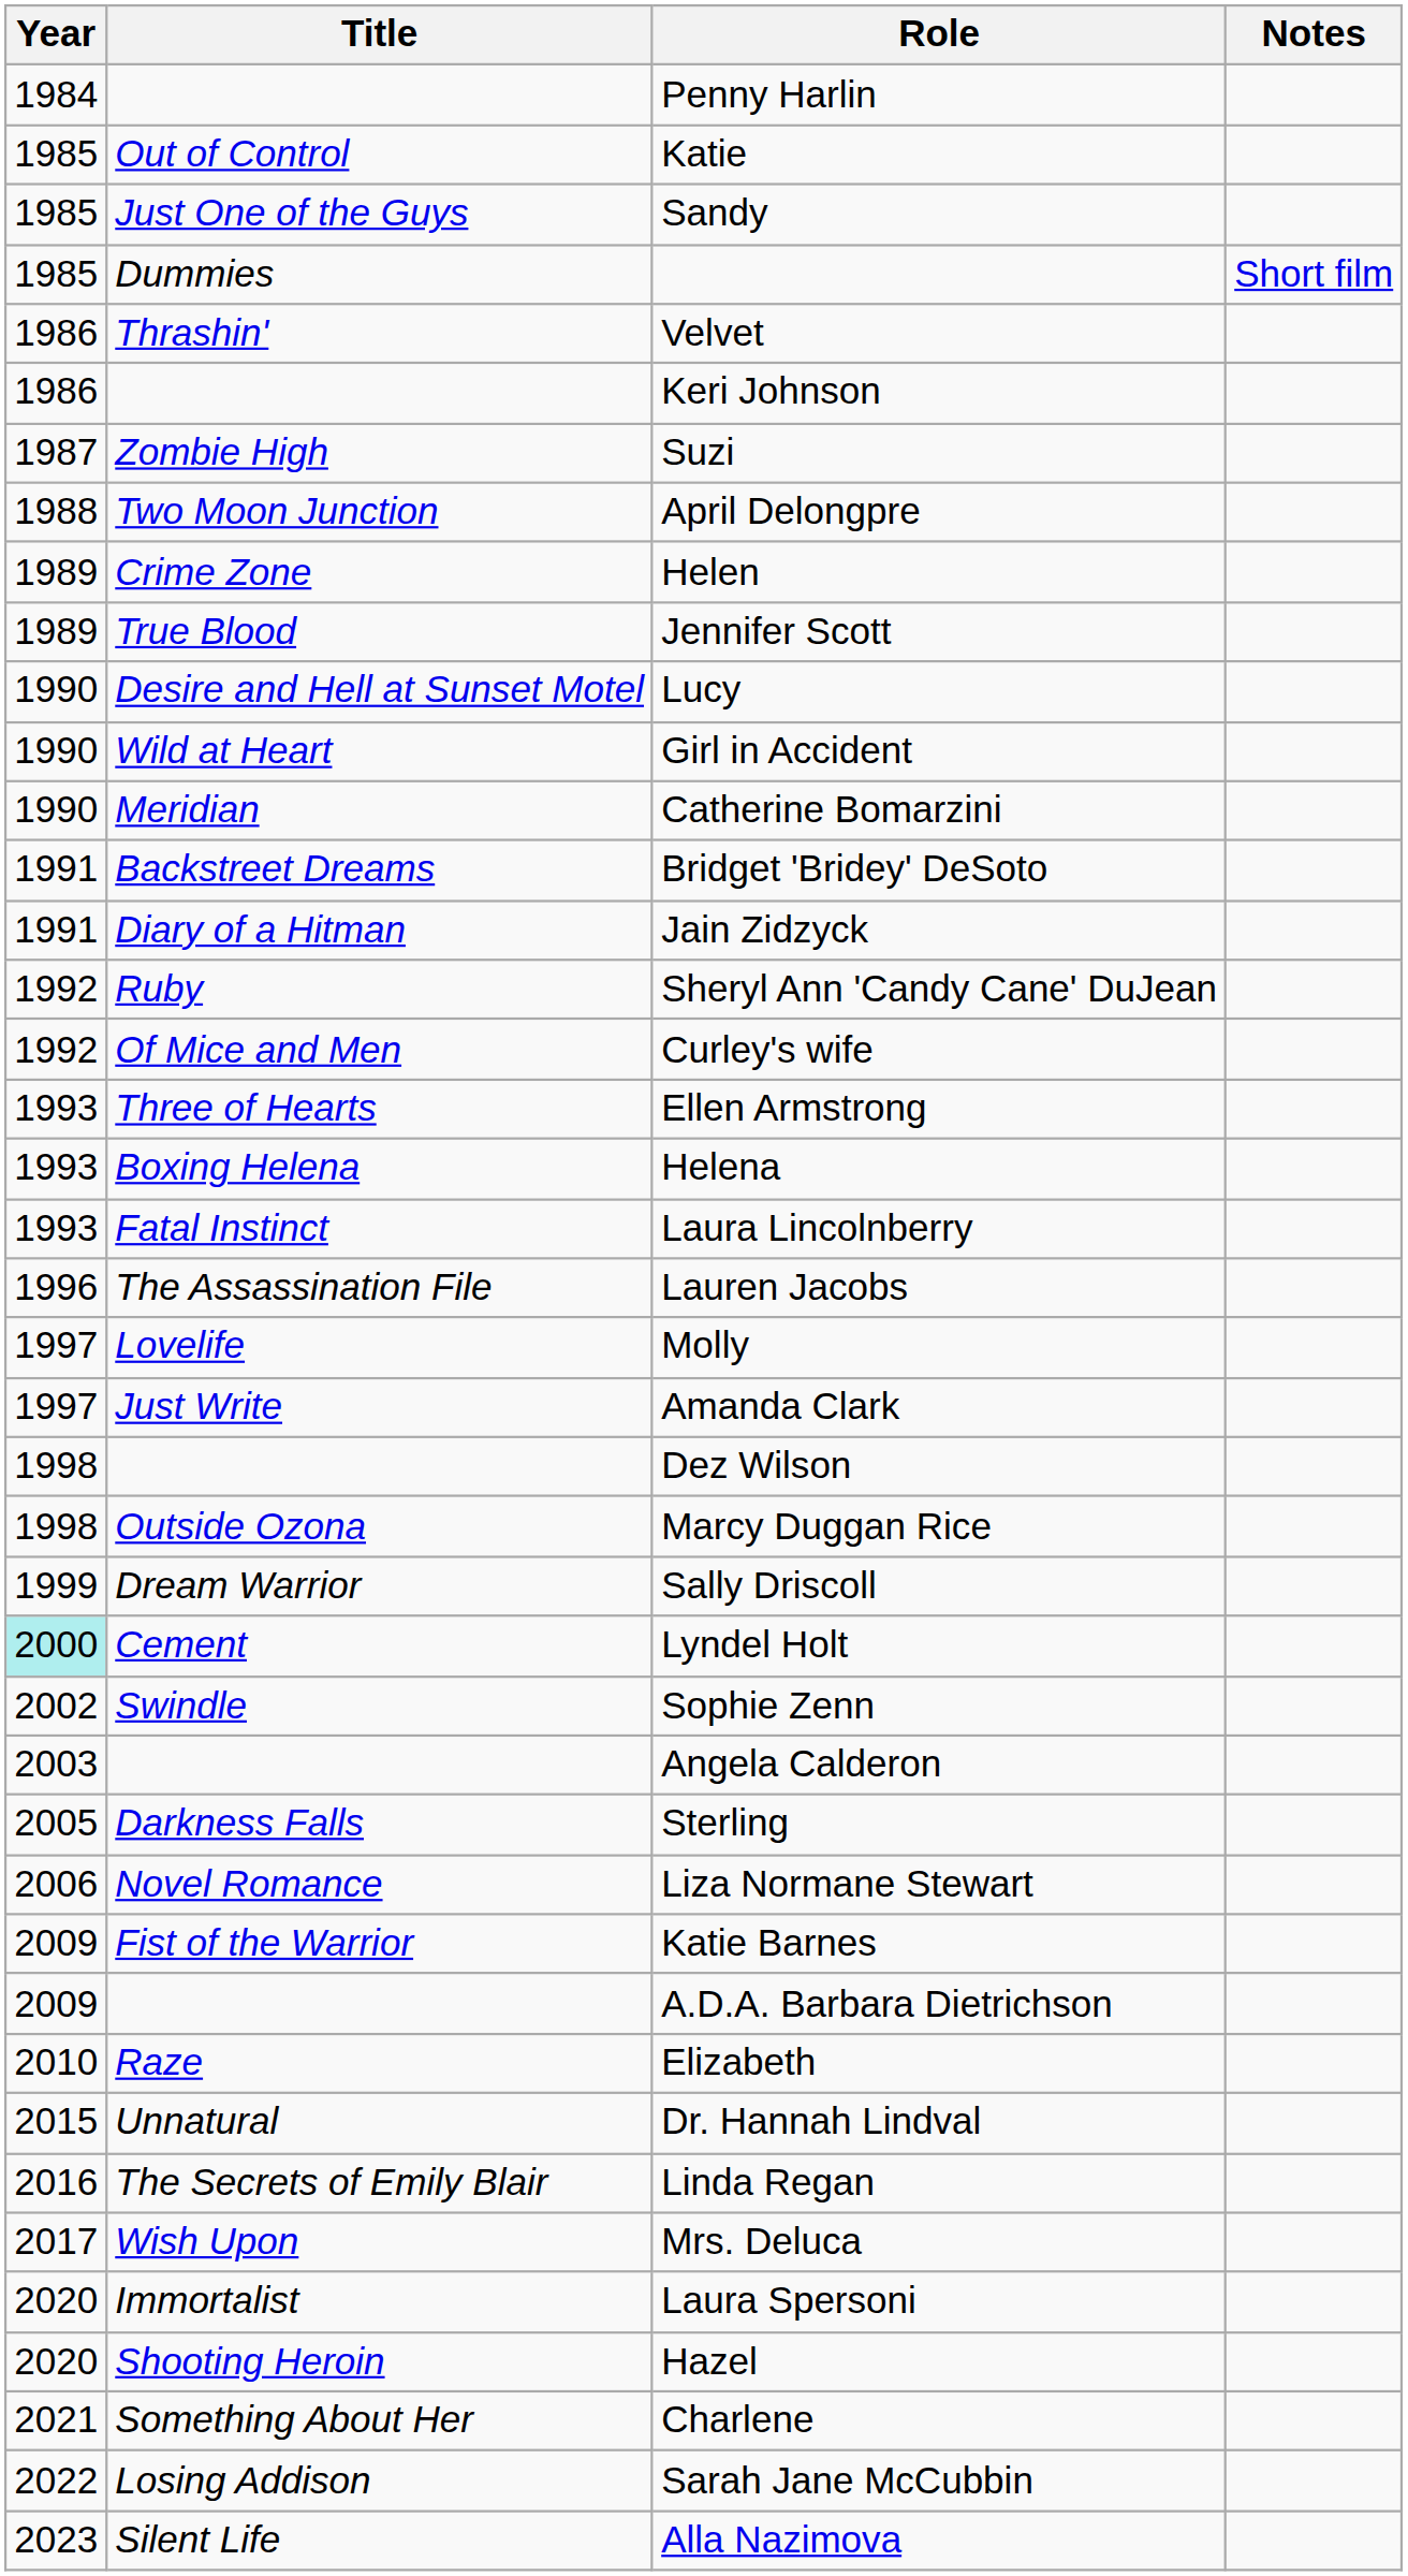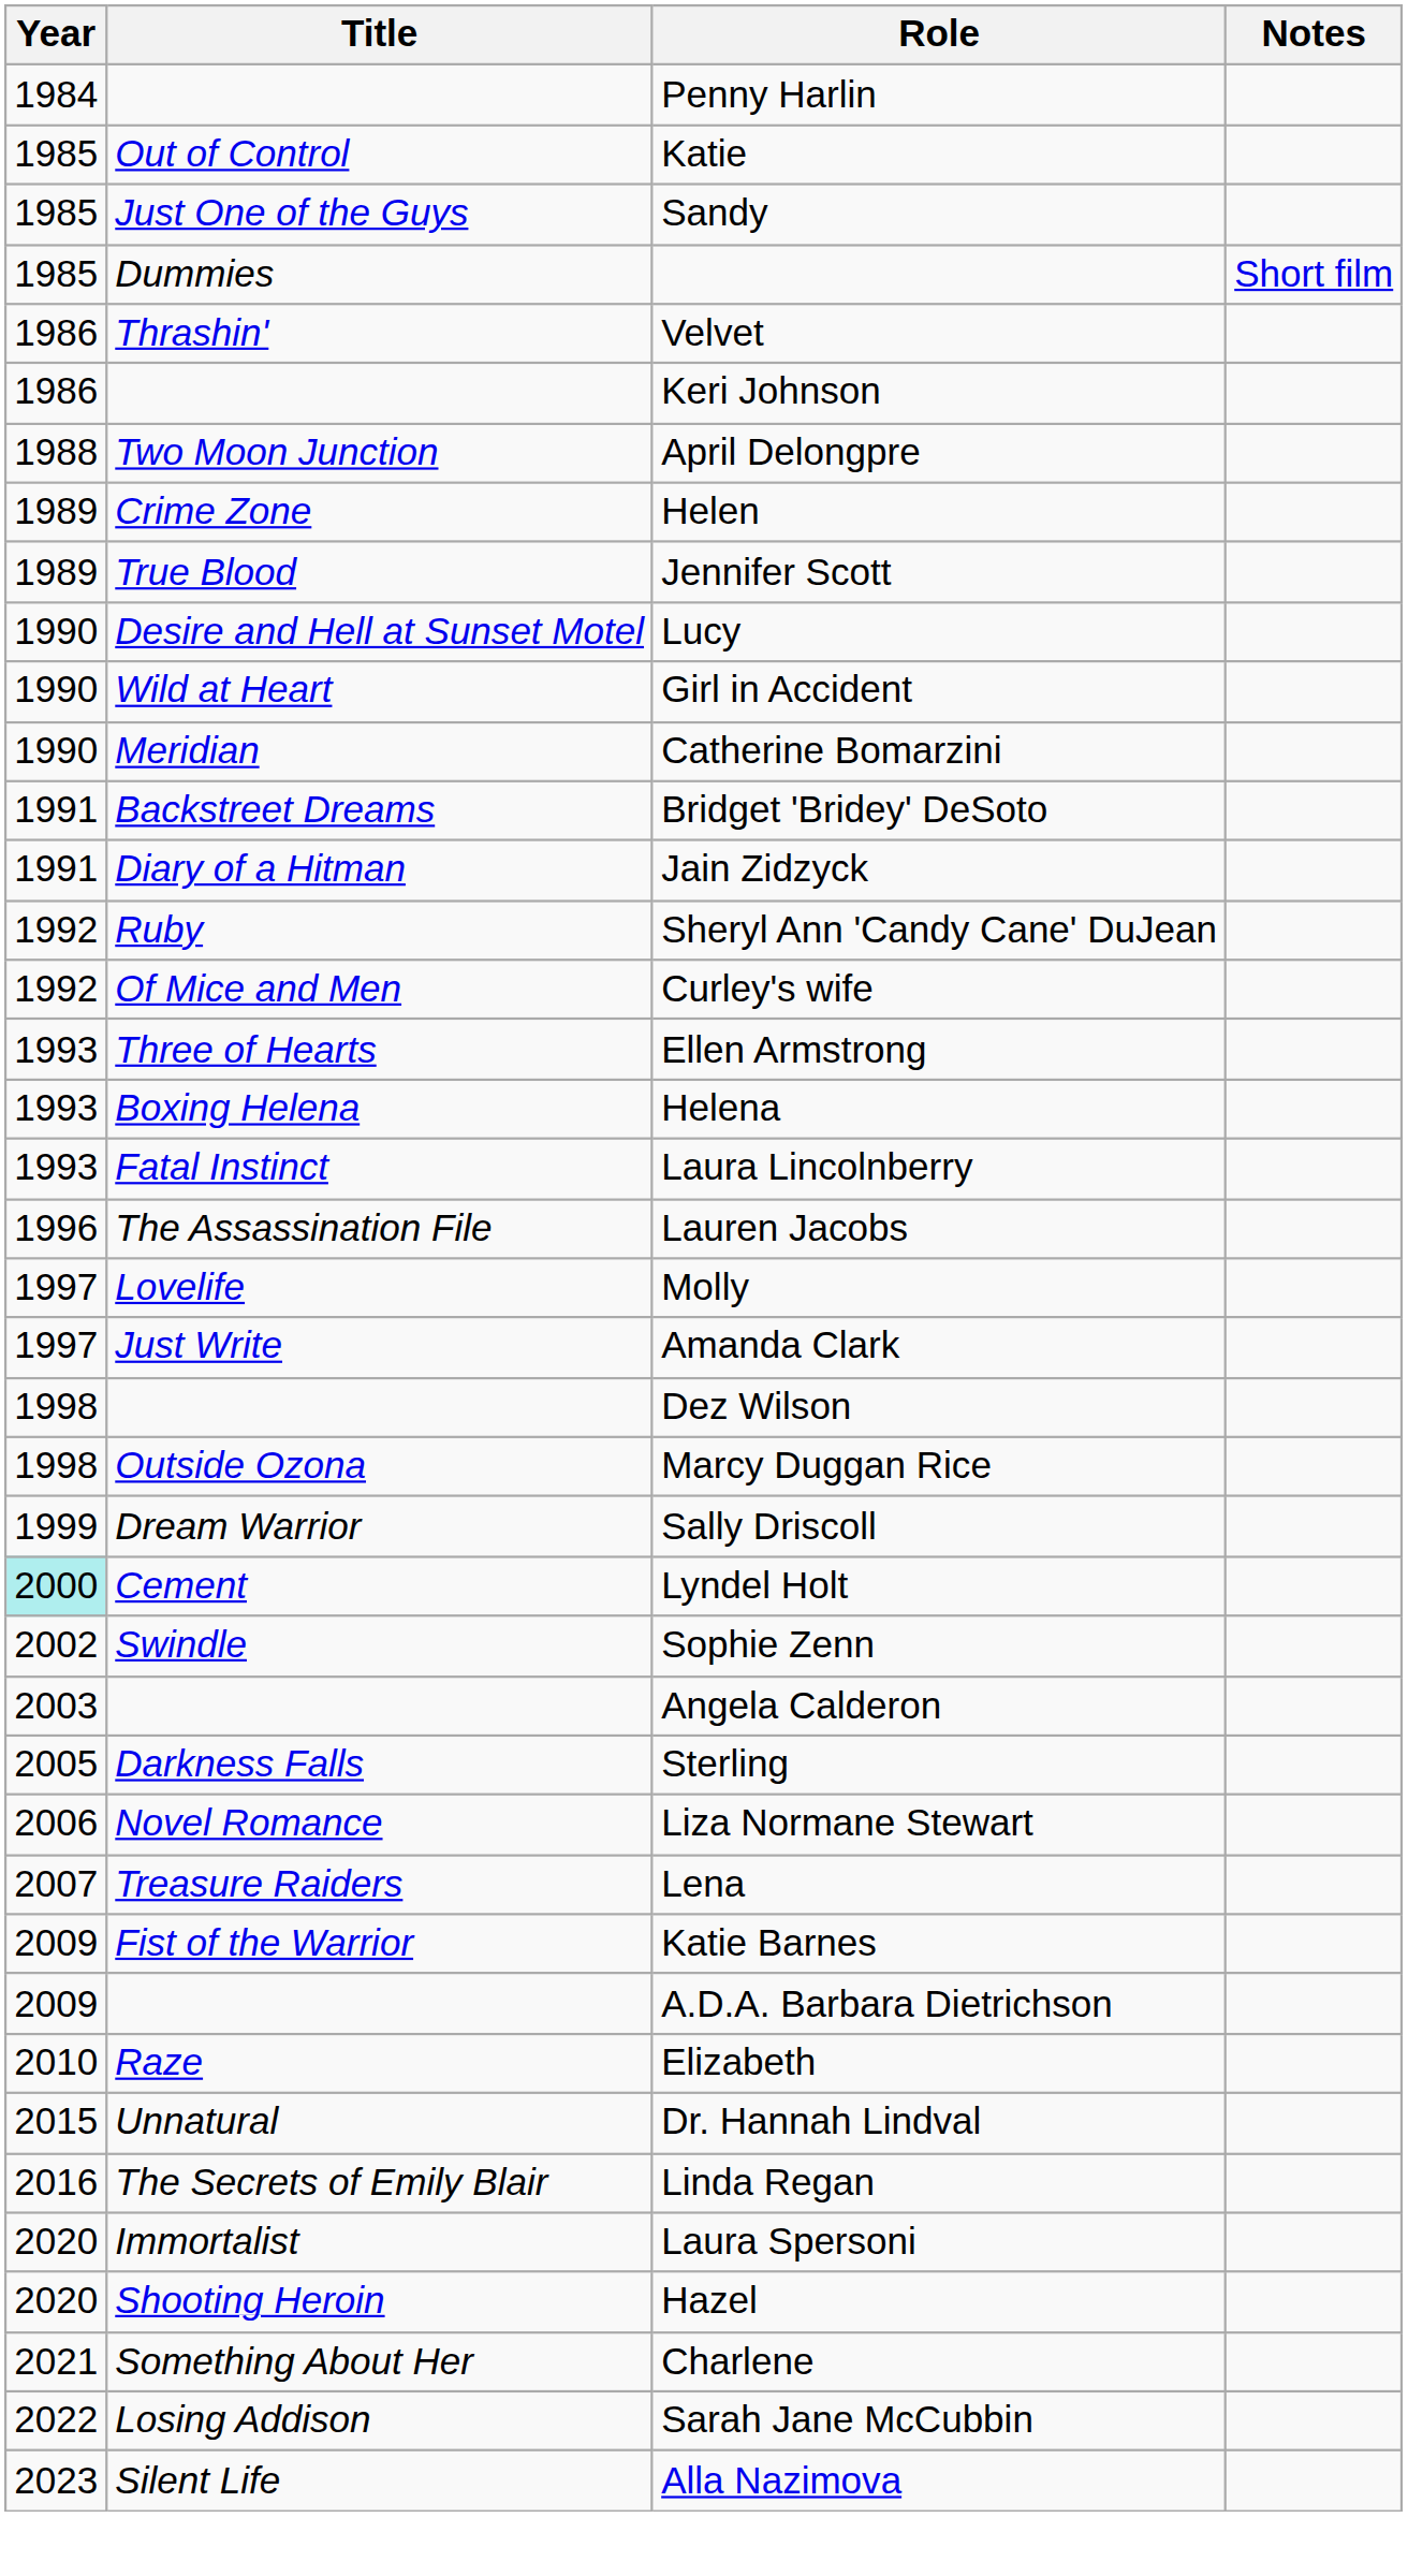- row: 1987 | Zombie High | Suzi
+ row: 2007 | Treasure Raiders | Lena
- row: 2017 | Wish Upon | Mrs. Deluca
